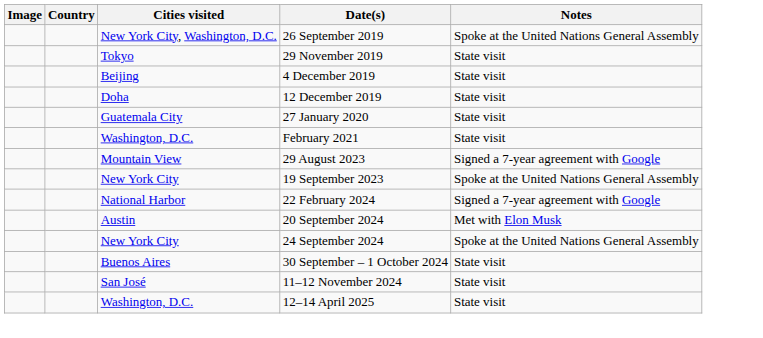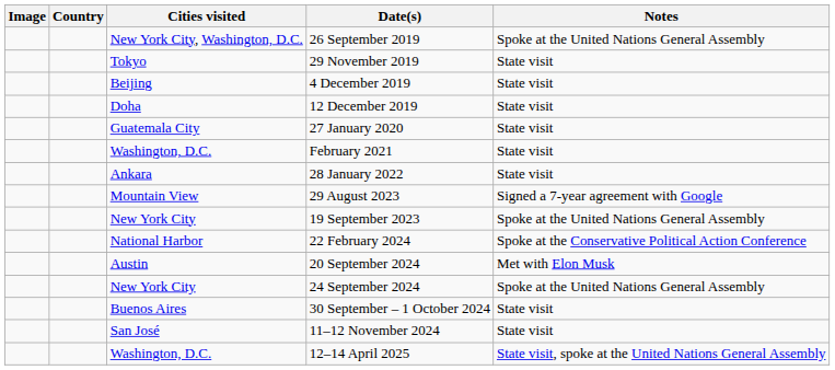+ row: Ankara | 28 January 2022 | State visit
22 February 2024 | Notes: Signed a 7-year agreement with Google -> Spoke at the Conservative Political Action Conference
12–14 April 2025 | Notes: State visit -> State visit, spoke at the United Nations General Assembly
